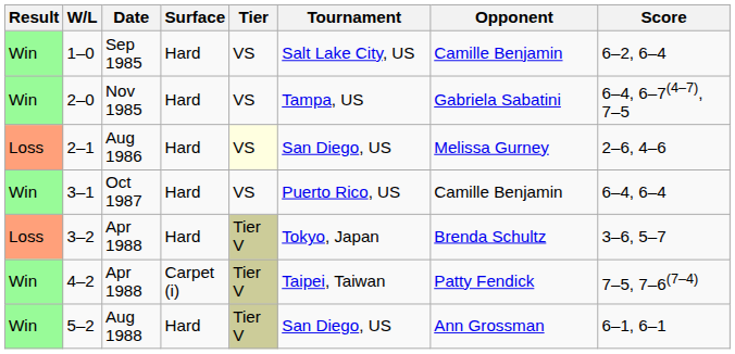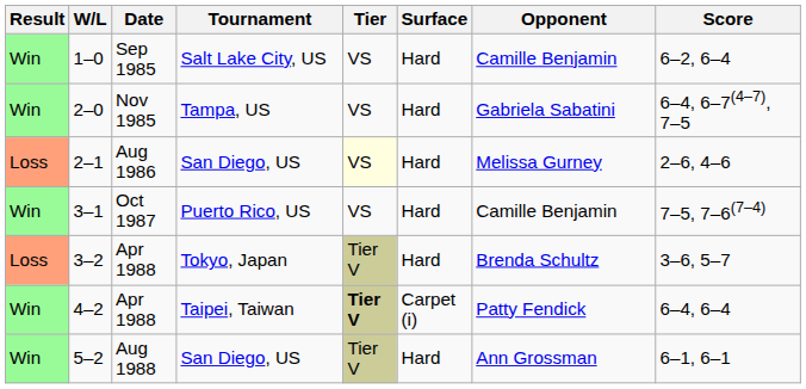columns swapped: Tournament <-> Surface
3–1 | Score: 6–4, 6–4 -> 7–5, 7–6(7–4)
4–2 | Tier: normal -> bold
4–2 | Score: 7–5, 7–6(7–4) -> 6–4, 6–4
